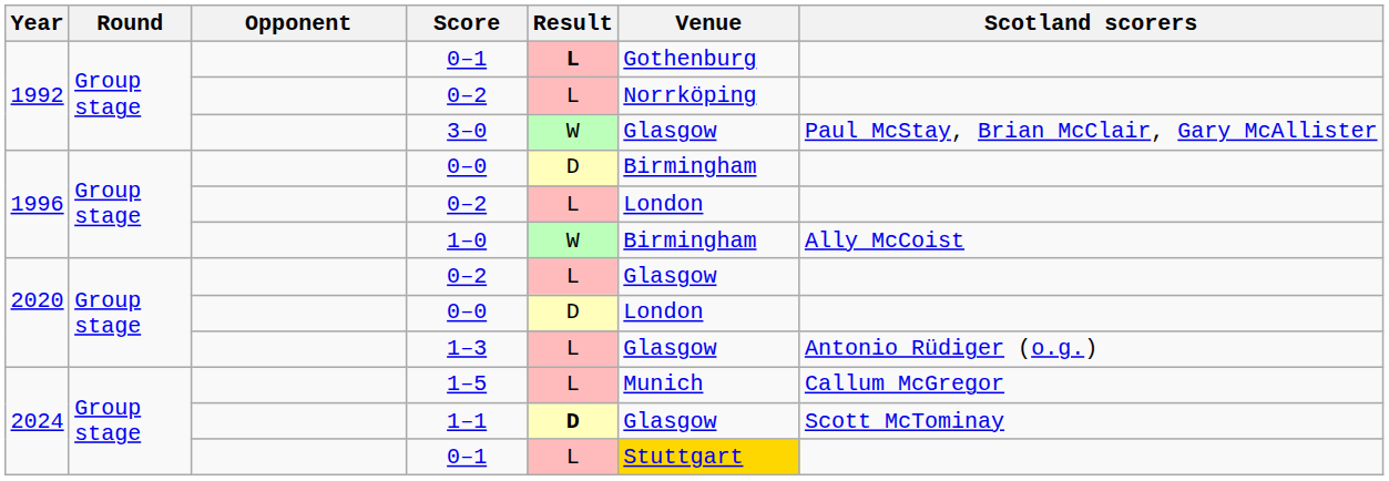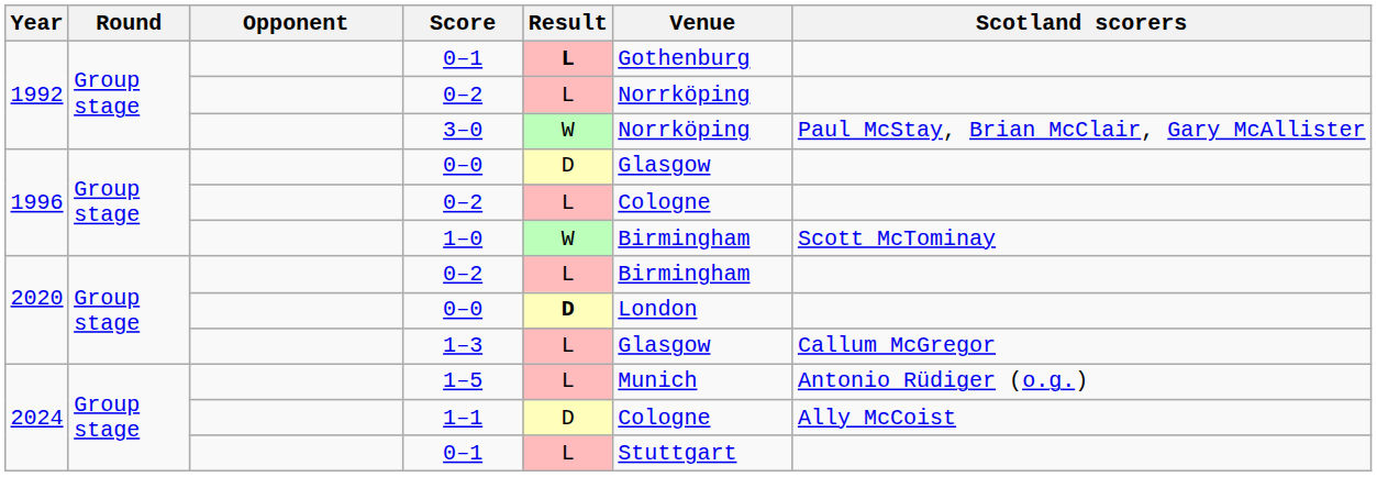3–0 | Venue: Glasgow -> Norrköping
1996 / 0–0 | Venue: Birmingham -> Glasgow
1996 / 0–2 | Venue: London -> Cologne
1–0 | Scotland scorers: Ally McCoist -> Scott McTominay
2020 / 0–2 | Venue: Glasgow -> Birmingham
2020 / 0–0 | Result: normal -> bold
1–3 | Scotland scorers: Antonio Rüdiger (o.g.) -> Callum McGregor
1–5 | Scotland scorers: Callum McGregor -> Antonio Rüdiger (o.g.)
1–1 | Result: bold -> normal
1–1 | Venue: Glasgow -> Cologne
1–1 | Scotland scorers: Scott McTominay -> Ally McCoist
2024 / 0–1 | Venue: gold background -> no background
